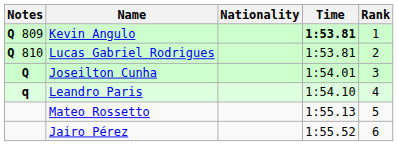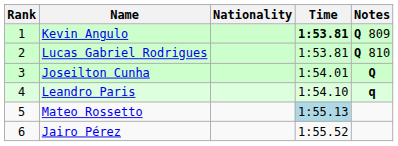columns swapped: Rank <-> Notes
Mateo Rossetto | Time: no background -> lightblue background
